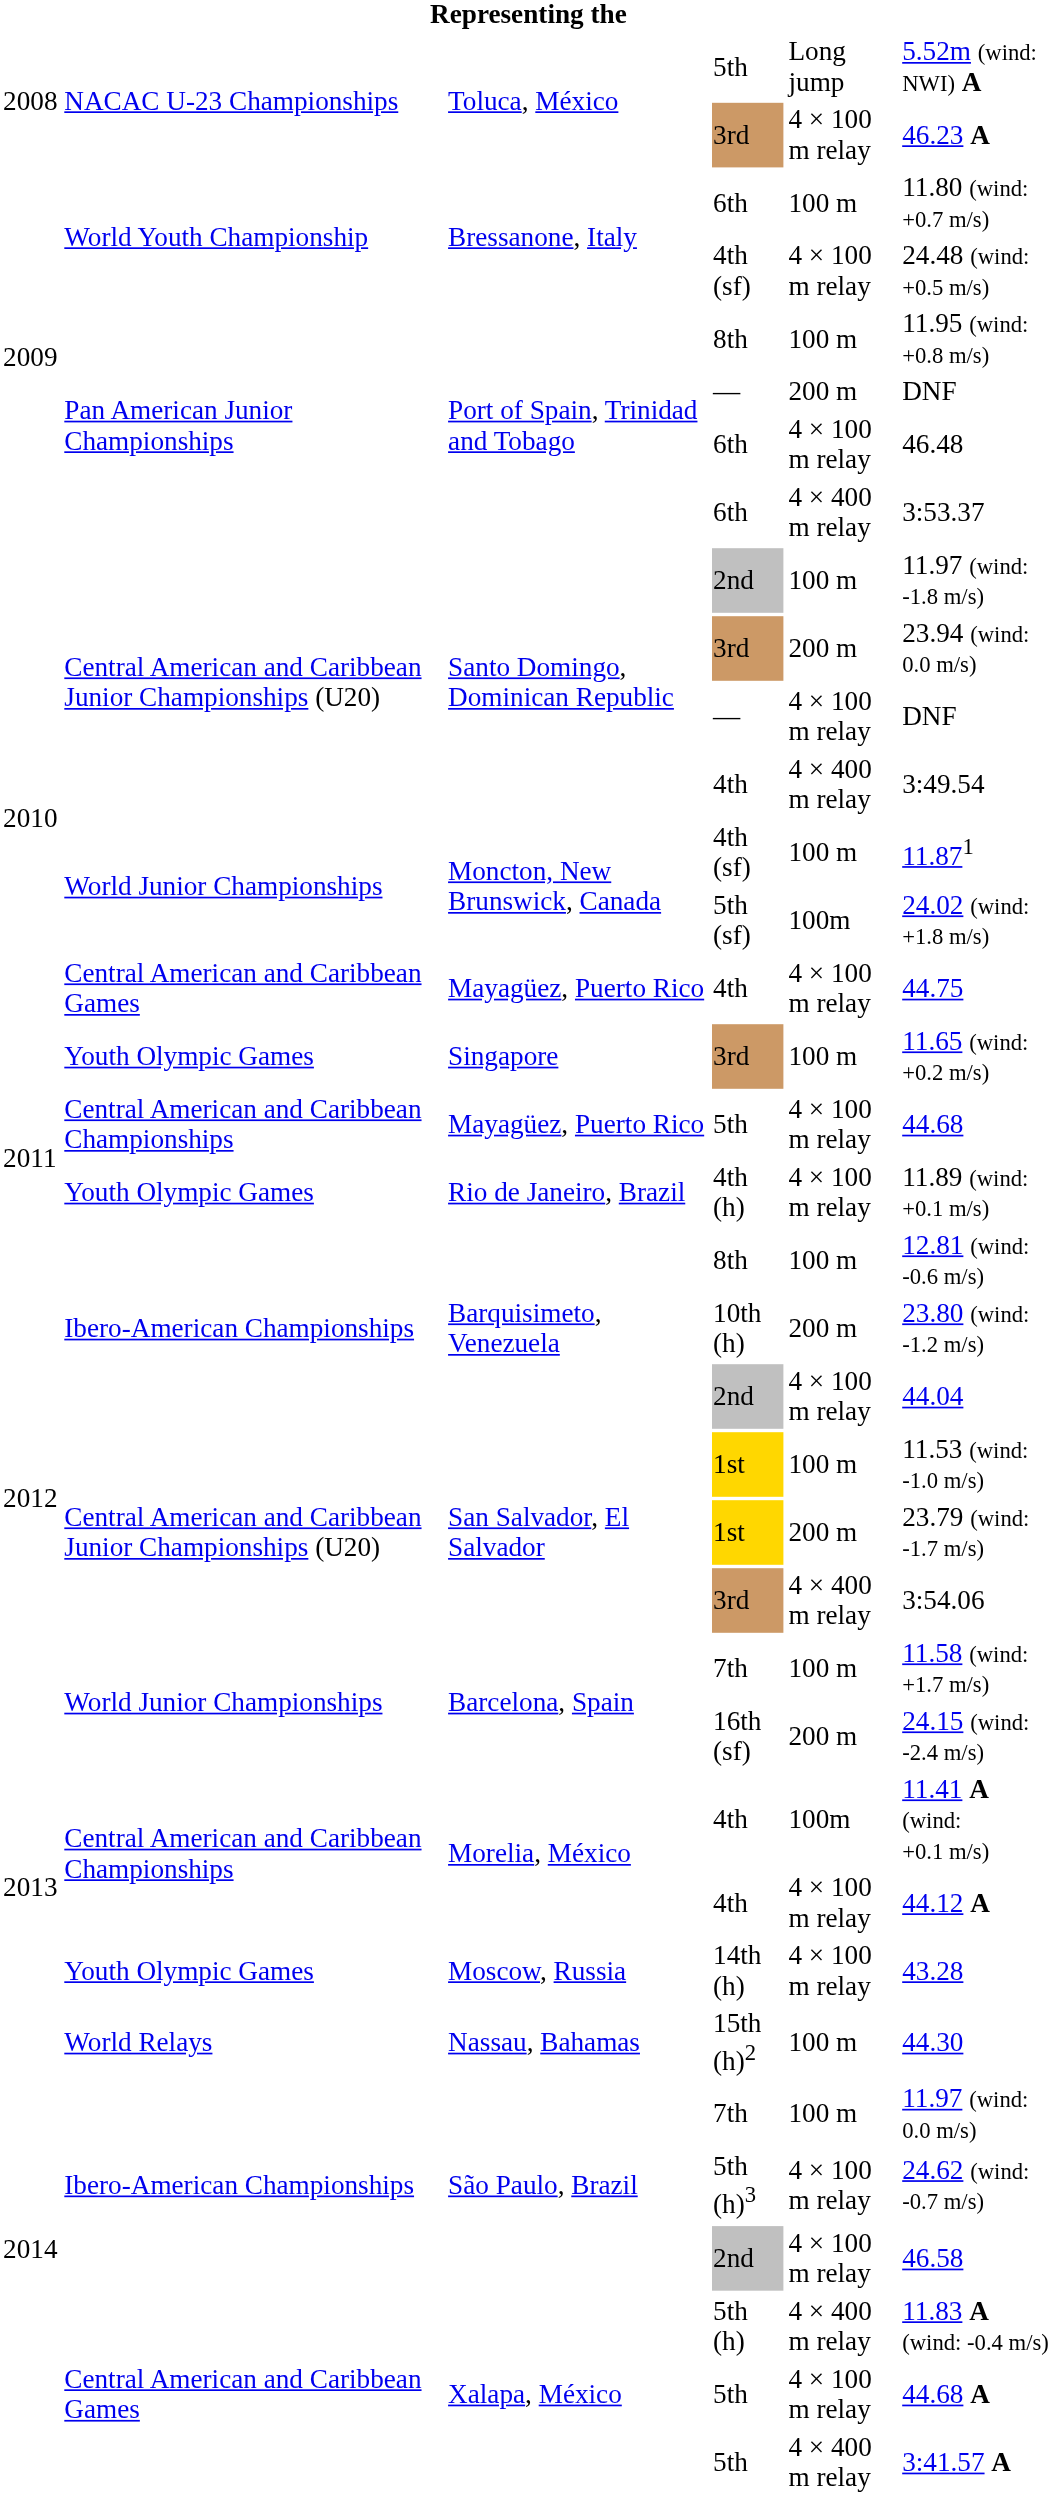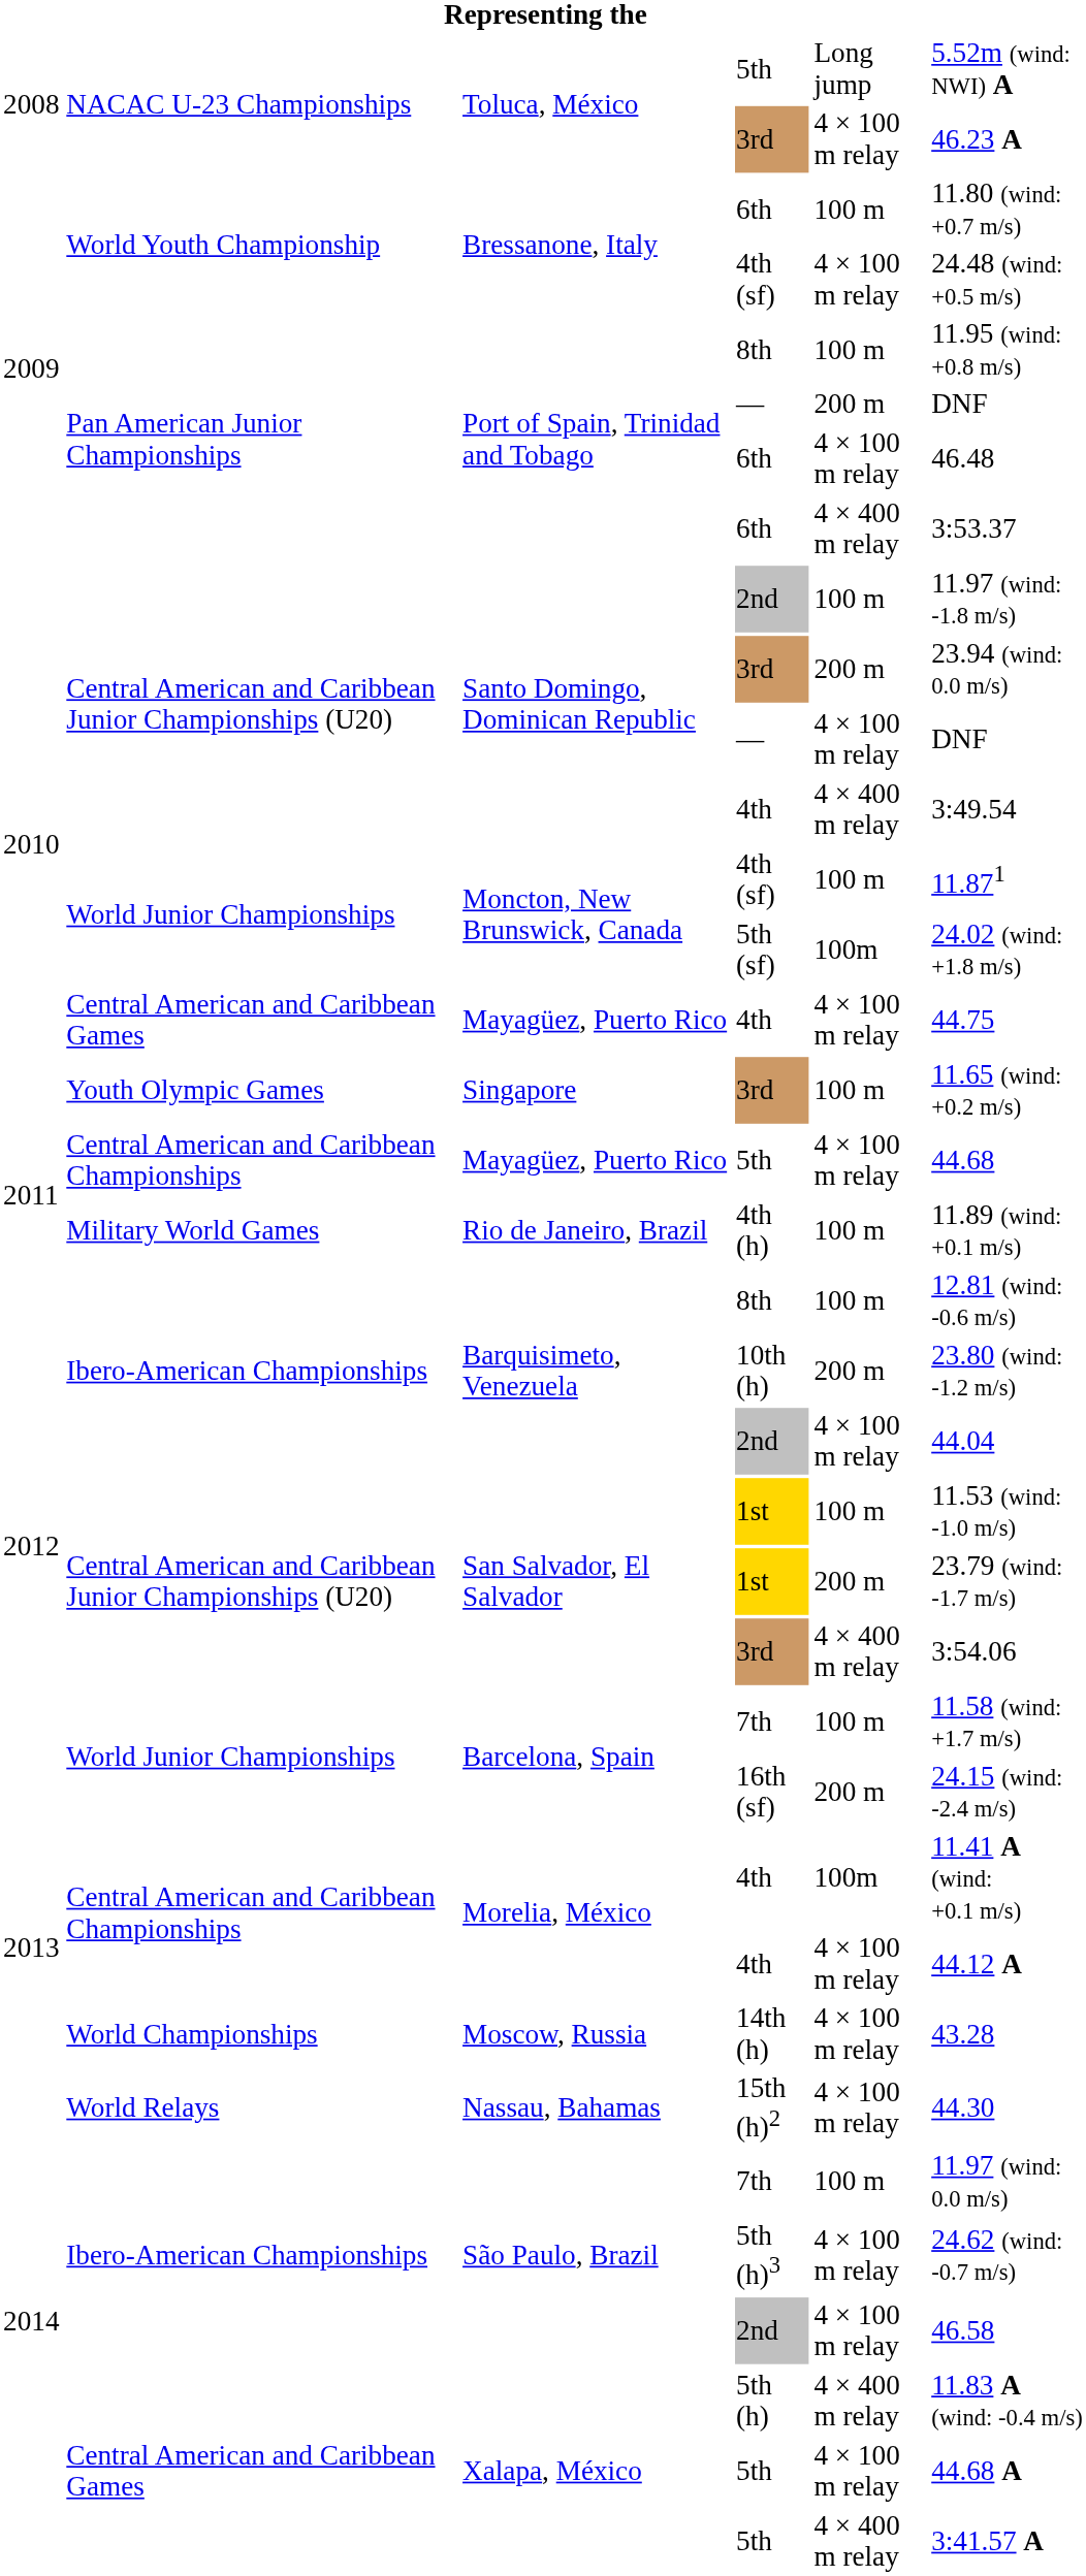4th (h) | column 2: Youth Olympic Games -> Military World Games
4th (h) | column 5: 4 × 100 m relay -> 100 m
14th (h) | column 2: Youth Olympic Games -> World Championships
15th (h)2 | column 5: 100 m -> 4 × 100 m relay
